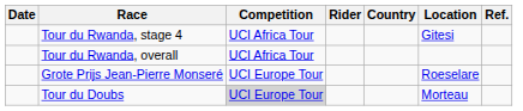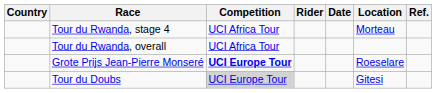columns swapped: Date <-> Country
Tour du Rwanda, stage 4 | Location: Gitesi -> Morteau
Grote Prijs Jean-Pierre Monseré | Competition: normal -> bold
Tour du Doubs | Location: Morteau -> Gitesi
